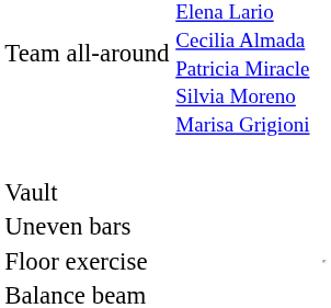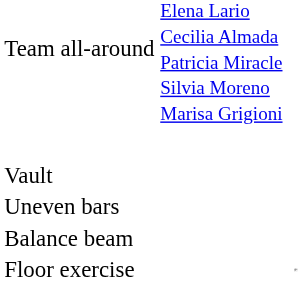rows swapped: Balance beam <-> Floor exercise
